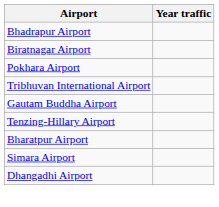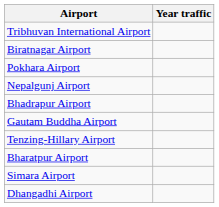rows swapped: Tribhuvan International Airport <-> Bhadrapur Airport
+ row: Nepalgunj Airport
